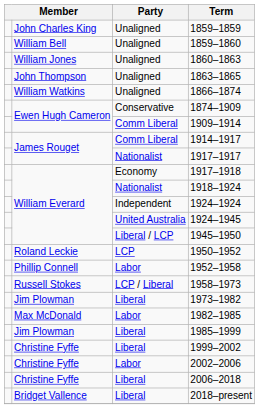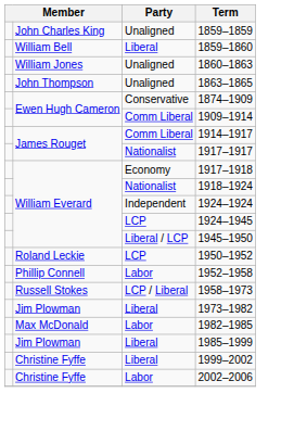1859–1860 | Party: Unaligned -> Liberal
- row: William Watkins | Unaligned | 1866–1874
1924–1945 | Party: United Australia -> LCP
- row: Christine Fyffe | Liberal | 2006–2018
- row: Bridget Vallence | Liberal | 2018–present
